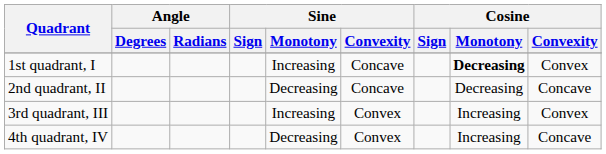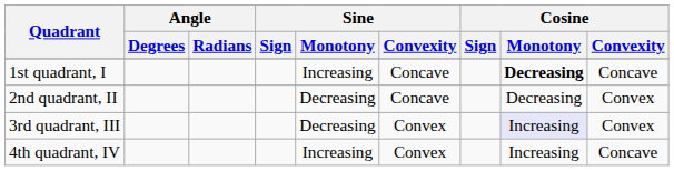1st quadrant, I | Cosine / Convexity: Convex -> Concave
2nd quadrant, II | Cosine / Convexity: Concave -> Convex
3rd quadrant, III | Sine / Monotony: Increasing -> Decreasing
3rd quadrant, III | Cosine / Monotony: no background -> lavender background
4th quadrant, IV | Sine / Monotony: Decreasing -> Increasing
